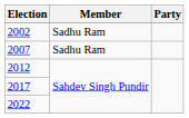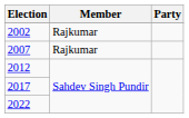2002 | Member: Sadhu Ram -> Rajkumar
2007 | Member: Sadhu Ram -> Rajkumar
